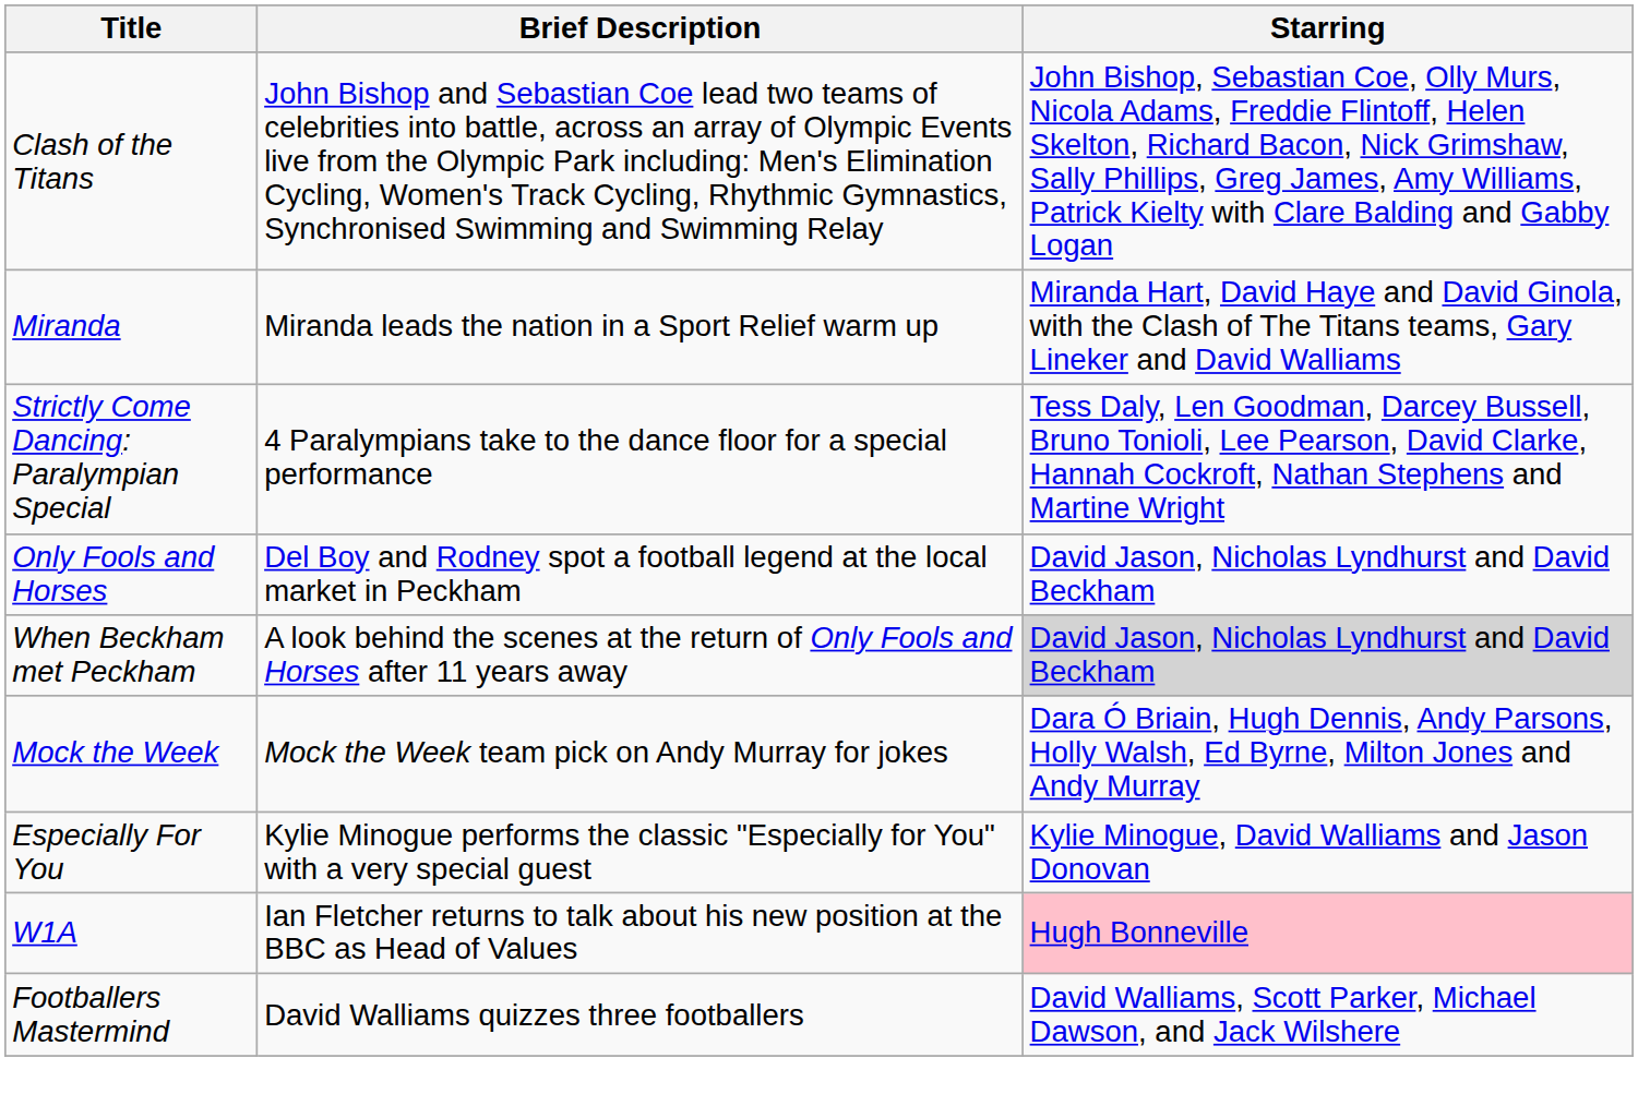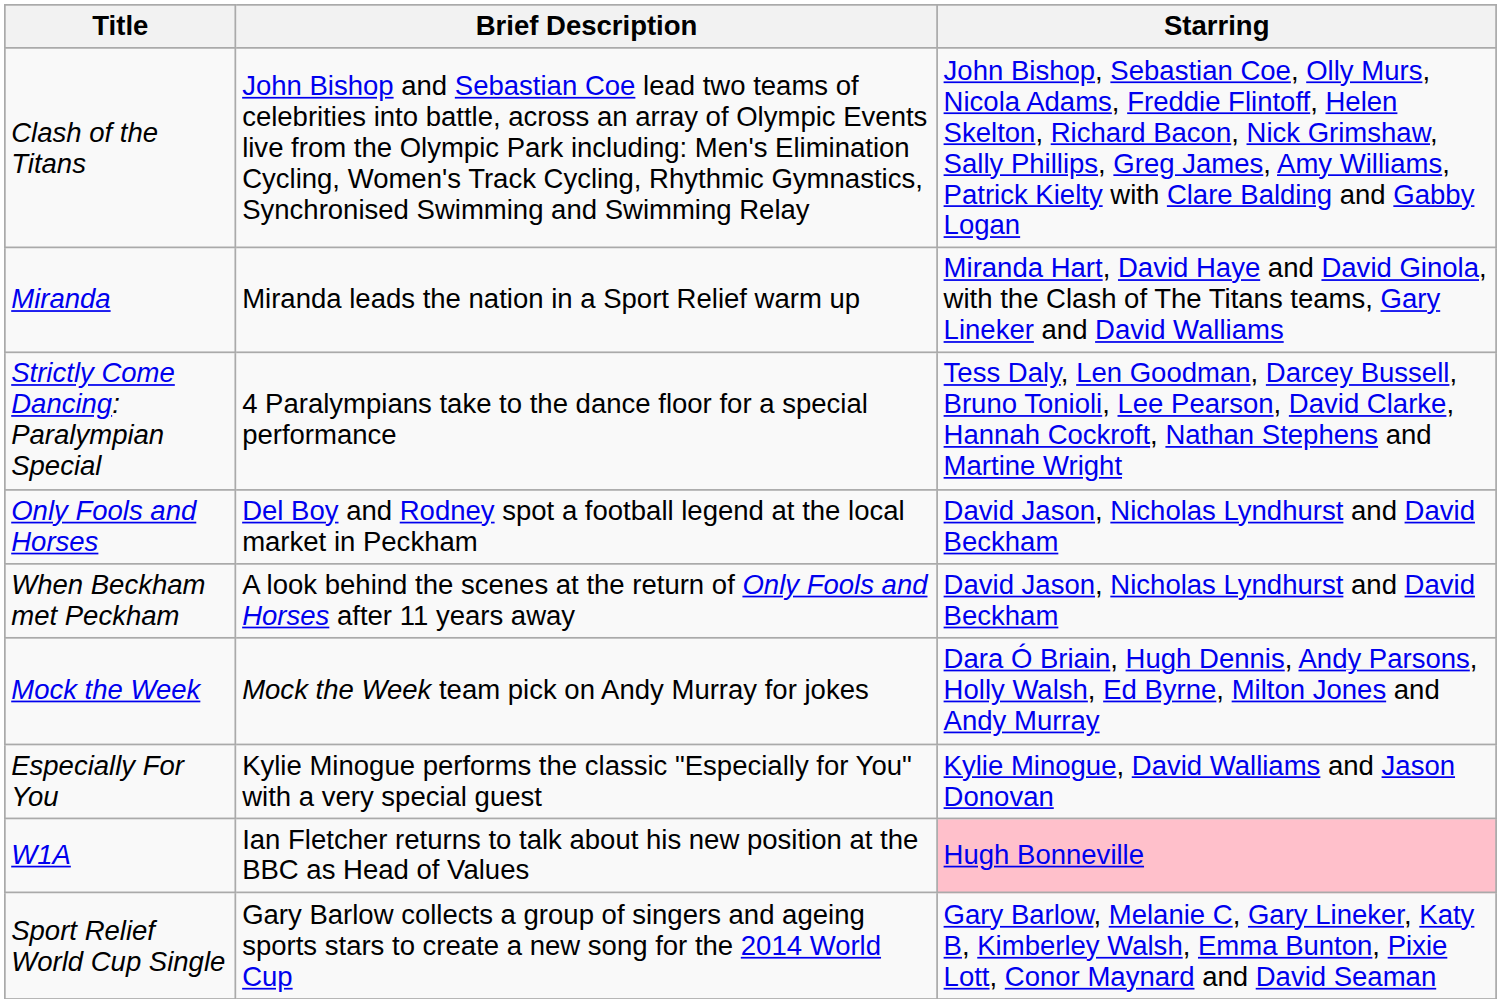When Beckham met Peckham | Starring: lightgrey background -> no background
+ row: Sport Relief World Cup Single | Gary Barlow collects a group of singers and ageing sports stars to create a new song for the 2014 World Cup | Gary Barlow, Melanie C, Gary Lineker, Katy B, Kimberley Walsh, Emma Bunton, Pixie Lott, Conor Maynard and David Seaman
- row: Footballers Mastermind | David Walliams quizzes three footballers | David Walliams, Scott Parker, Michael Dawson, and Jack Wilshere
